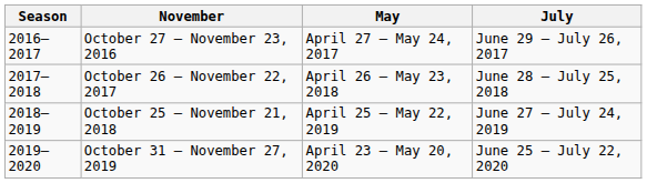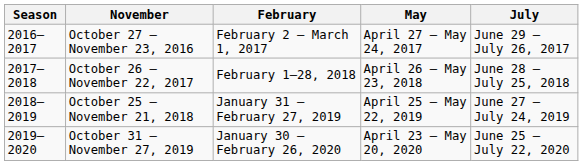+ column: February | February 2 – March 1, 2017 | February 1–28, 2018 | January 31 – February 27, 2019 | January 30 – February 26, 2020
